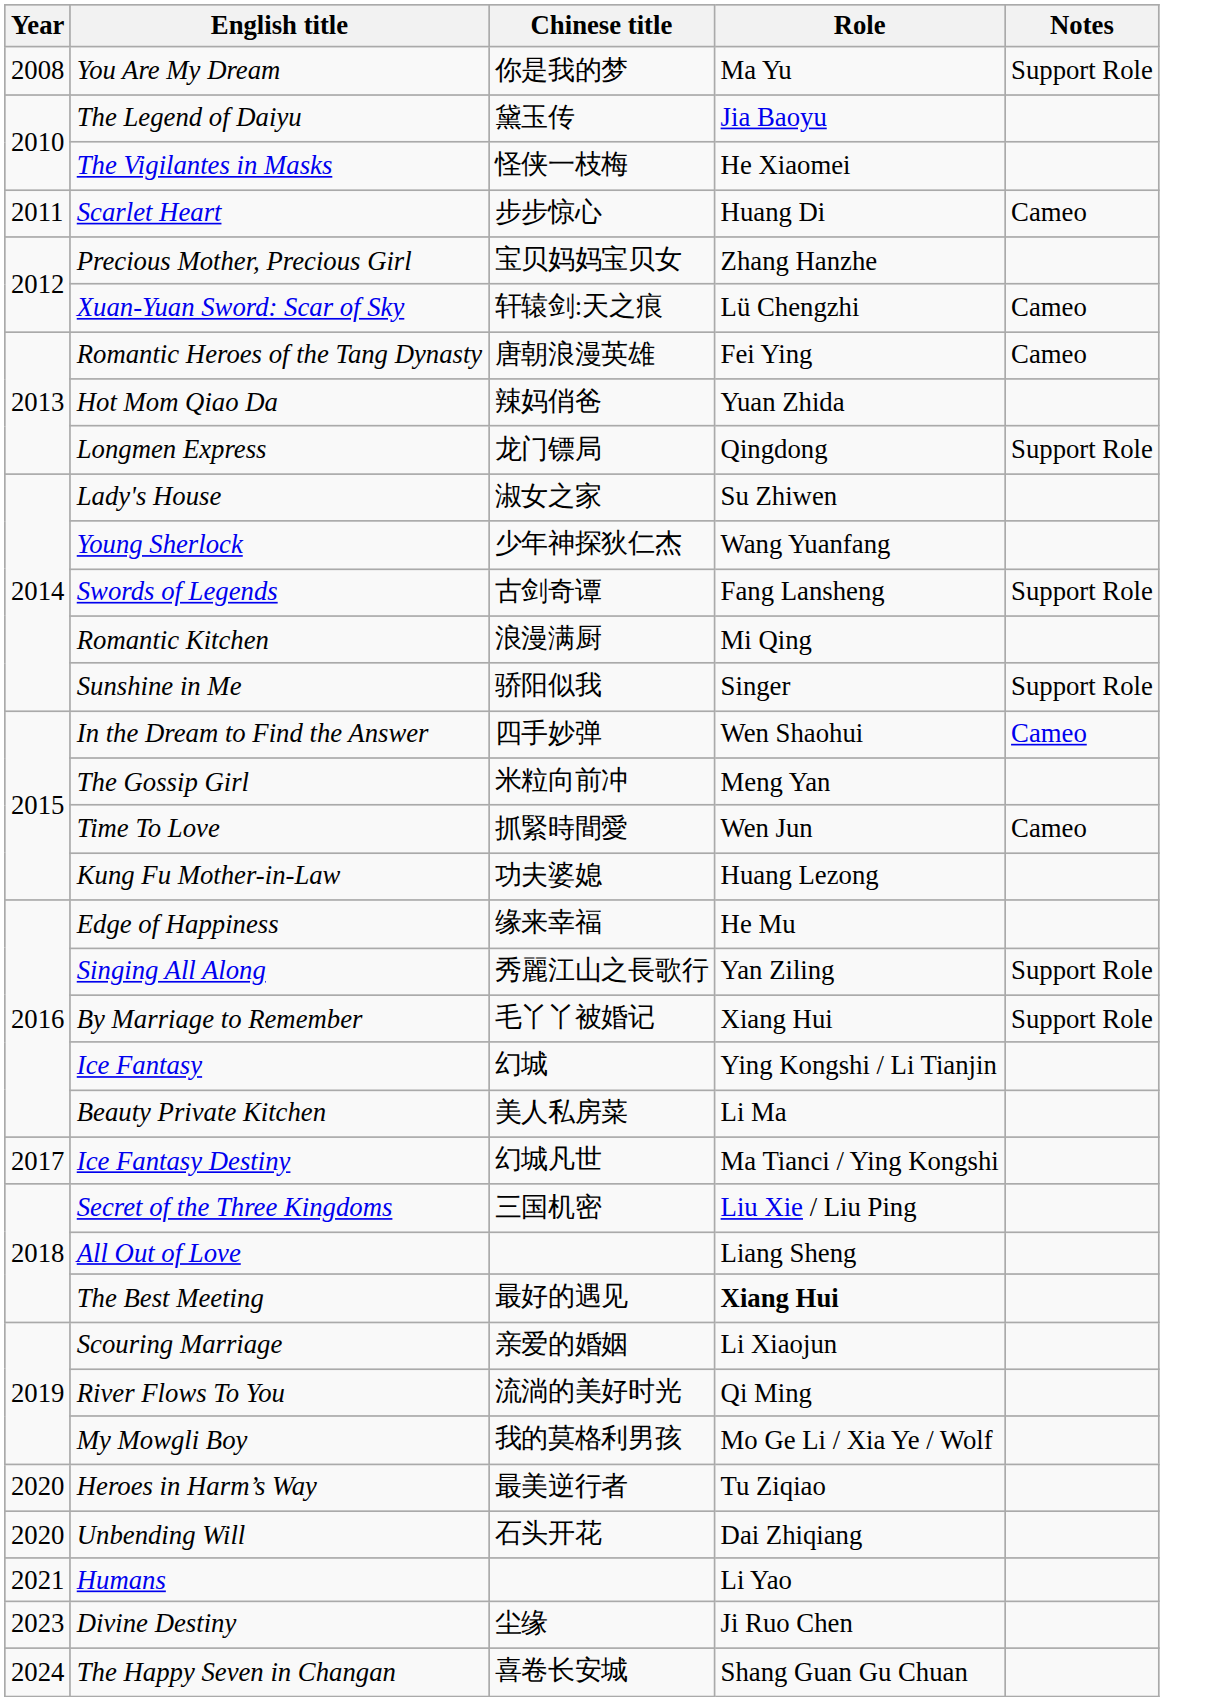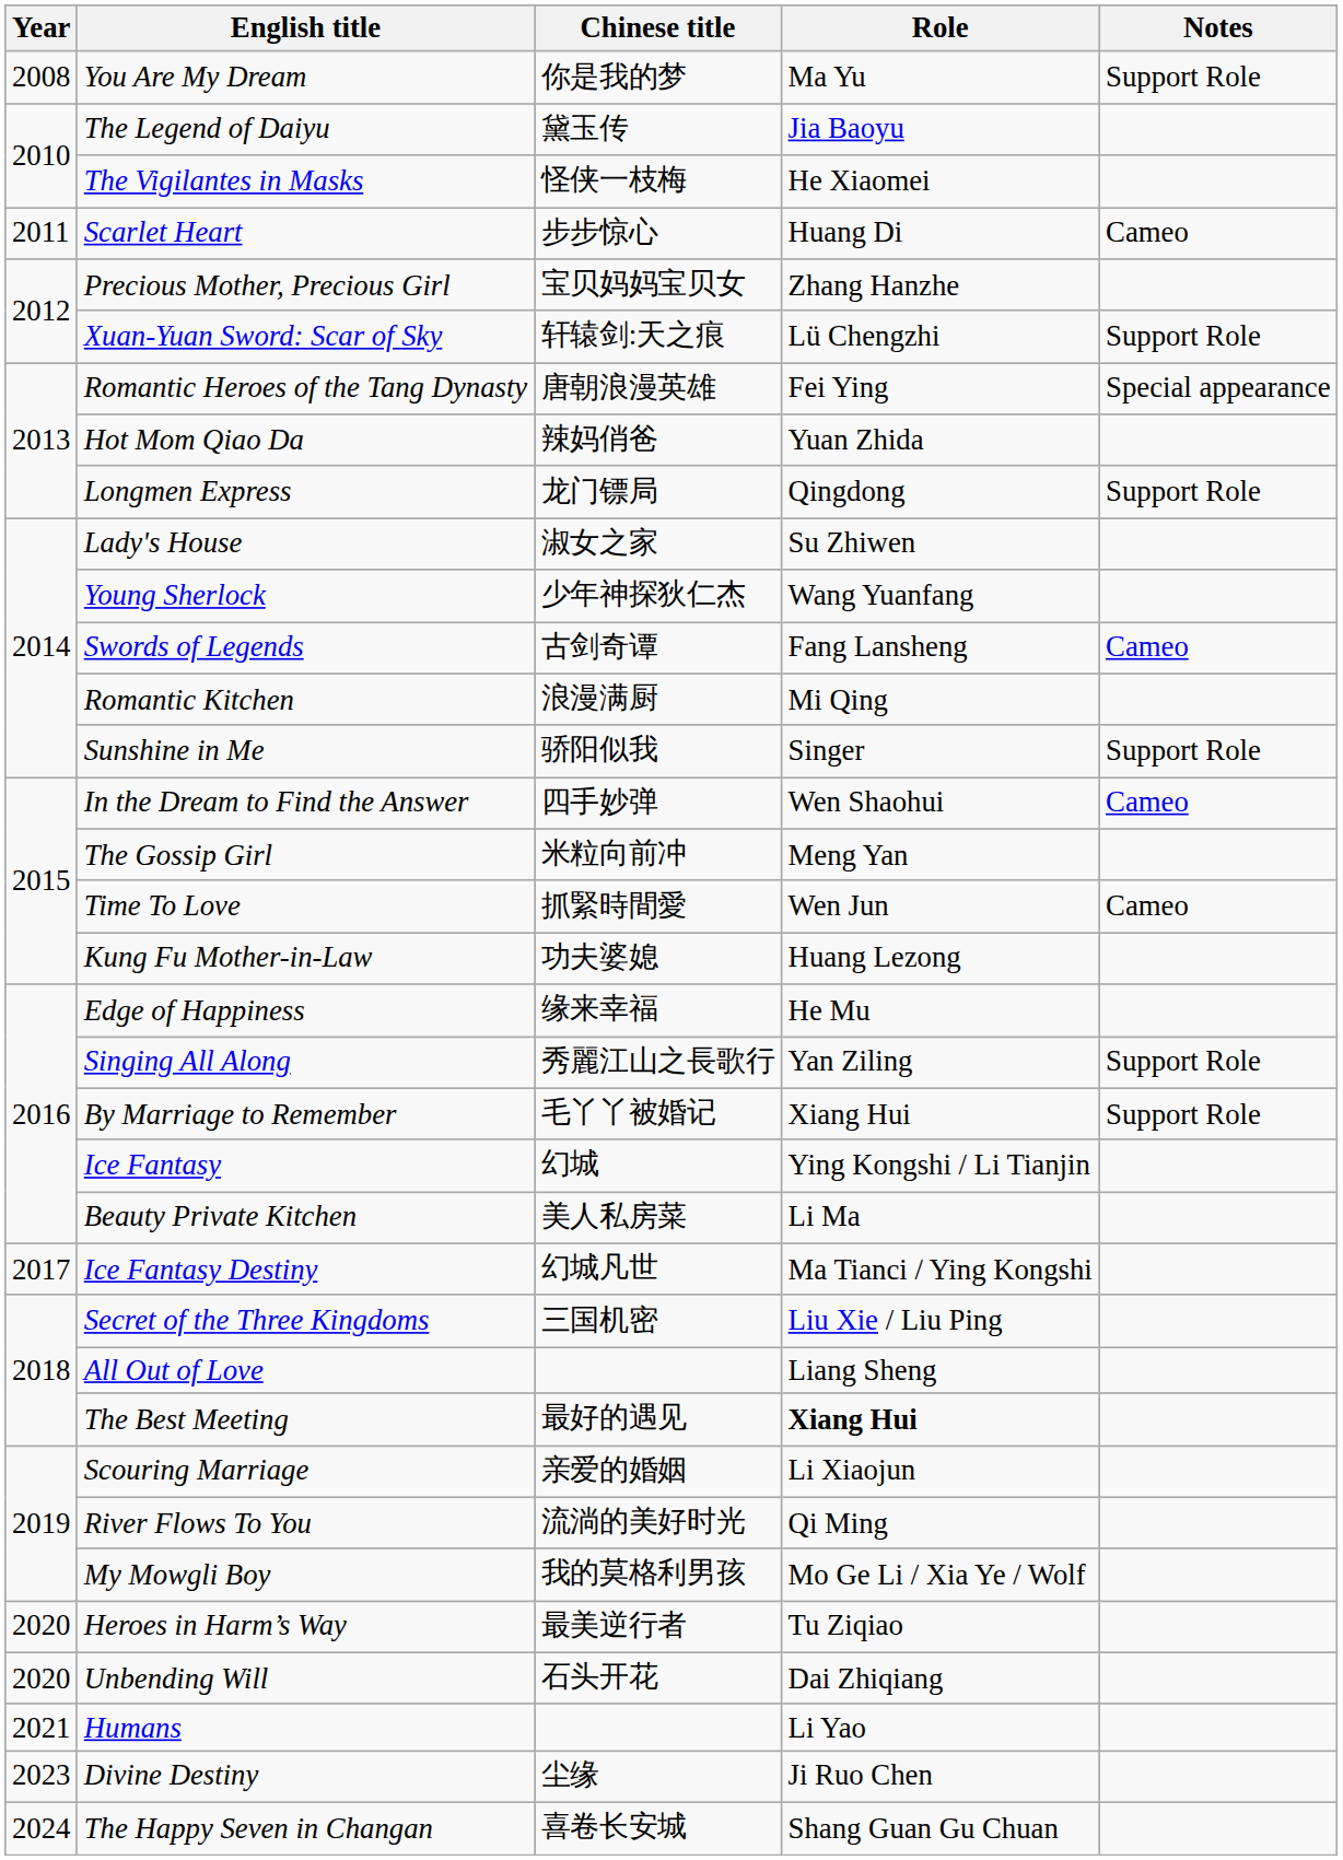Xuan-Yuan Sword: Scar of Sky | Notes: Cameo -> Support Role
Romantic Heroes of the Tang Dynasty | Notes: Cameo -> Special appearance
Swords of Legends | Notes: Support Role -> Cameo
